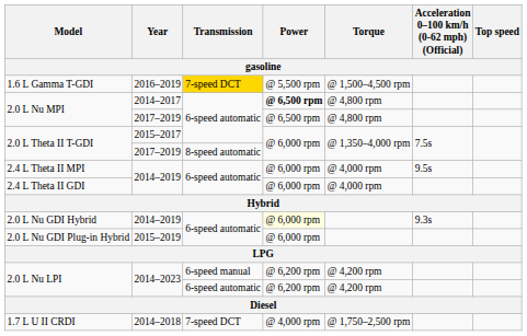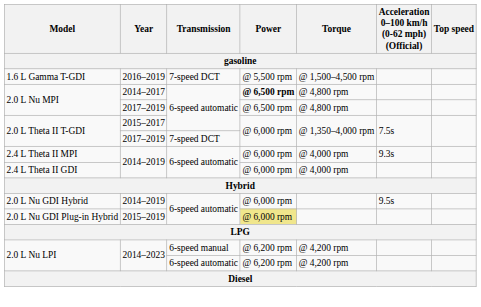1.6 L Gamma T-GDI | Transmission: gold background -> no background
2.0 L Theta II T-GDI / 2017–2019 | Transmission: 8-speed automatic -> 7-speed DCT
2.4 L Theta II MPI | Acceleration 0–100 km/h (0-62 mph) (Official): 9.5s -> 9.3s
2.0 L Nu GDI Hybrid | Power: lightyellow background -> no background
2.0 L Nu GDI Hybrid | Acceleration 0–100 km/h (0-62 mph) (Official): 9.3s -> 9.5s
2.0 L Nu GDI Plug-in Hybrid | Power: no background -> khaki background
- row: 1.7 L U II CRDI | 2014–2018 | 7-speed DCT | @ 4,000 rpm | @ 1,750–2,500 rpm
